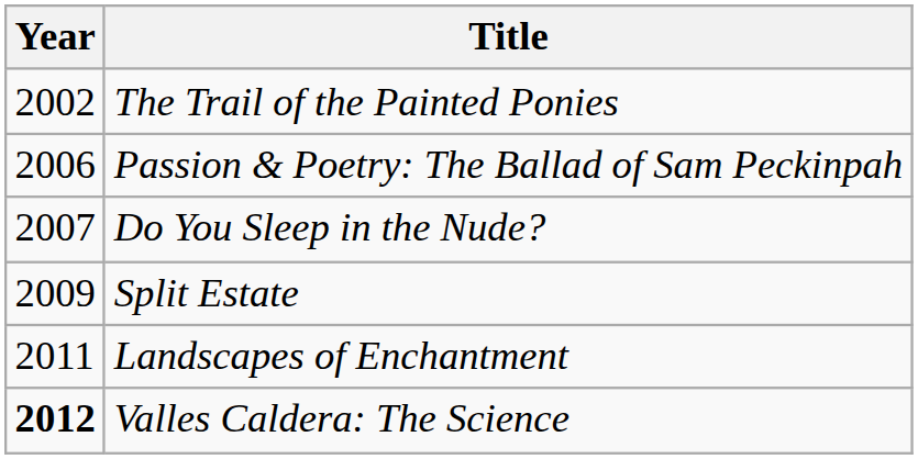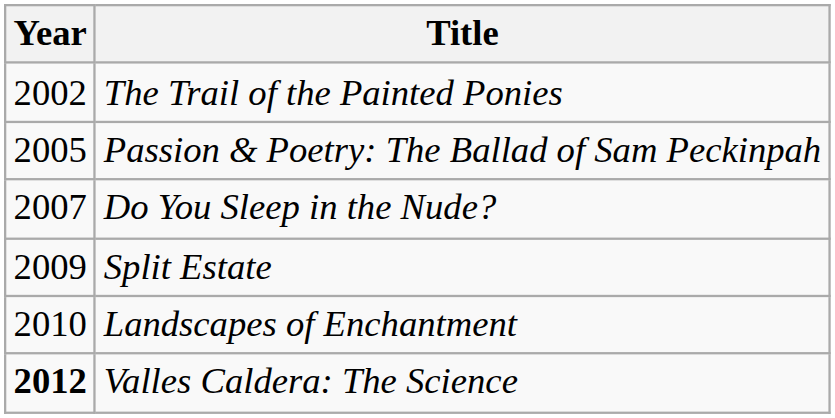Passion & Poetry: The Ballad of Sam Peckinpah | Year: 2006 -> 2005
Landscapes of Enchantment | Year: 2011 -> 2010
